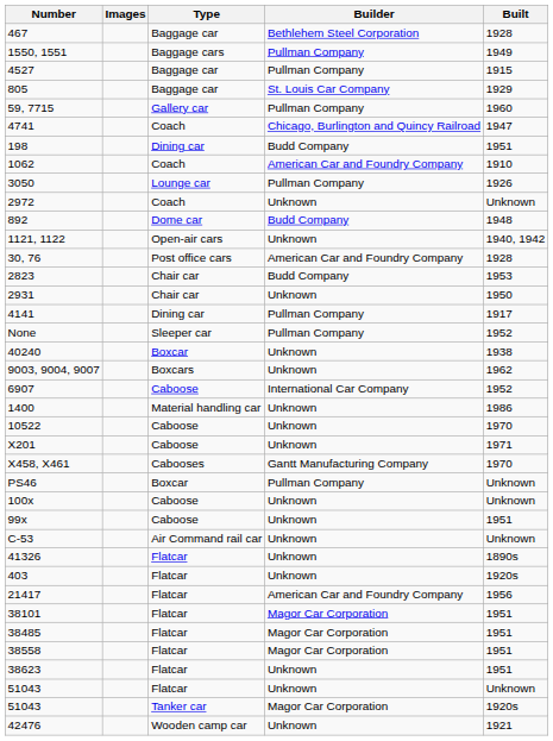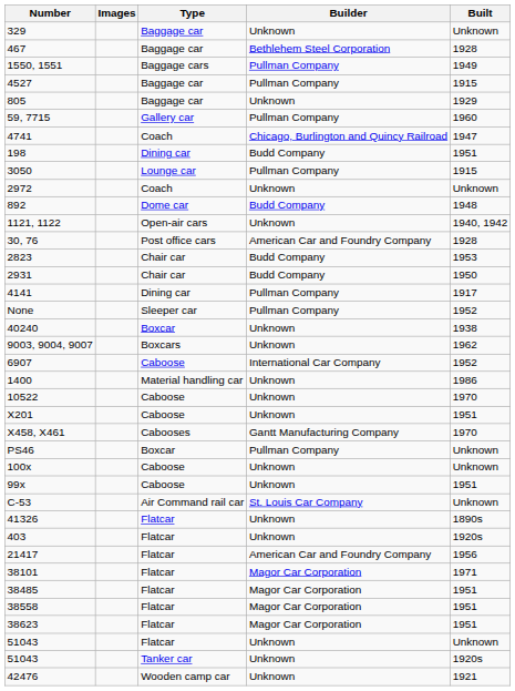+ row: 329 | Baggage car | Unknown | Unknown
805 | Builder: St. Louis Car Company -> Unknown
- row: 1062 | Coach | American Car and Foundry Company | 1910
3050 | Built: 1926 -> 1915
2931 | Builder: Unknown -> Budd Company
X201 | Built: 1971 -> 1951
C-53 | Builder: Unknown -> St. Louis Car Company
38101 | Built: 1951 -> 1971
38623 | Builder: Unknown -> Magor Car Corporation
51043 / Tanker car | Builder: Magor Car Corporation -> Unknown
